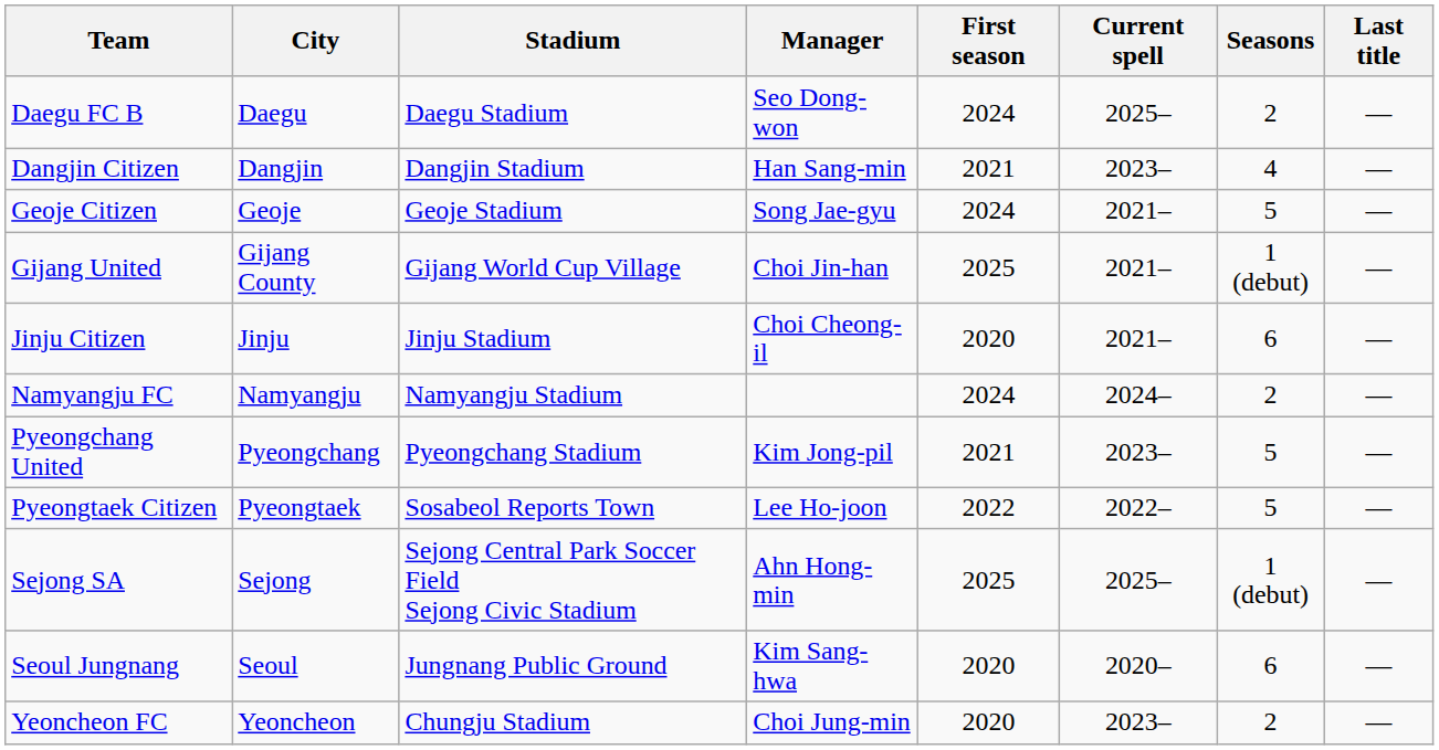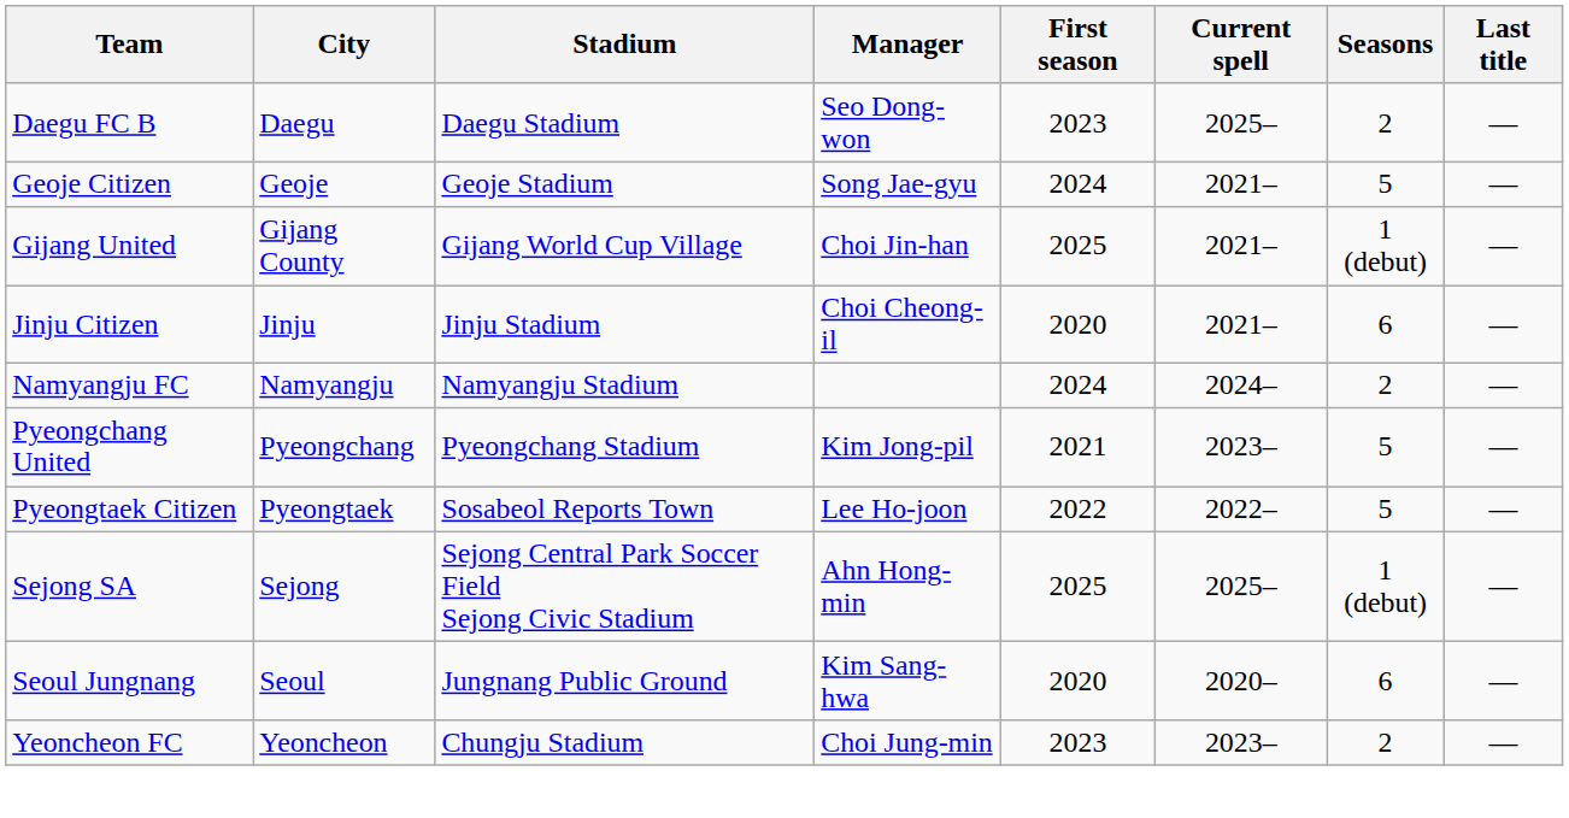Daegu FC B | First season: 2024 -> 2023
- row: Dangjin Citizen | Dangjin | Dangjin Stadium | Han Sang-min | 2021 | 2023– | 4 | —
Yeoncheon FC | First season: 2020 -> 2023
